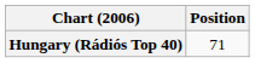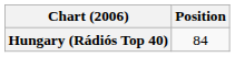Hungary (Rádiós Top 40) | Position: 71 -> 84
